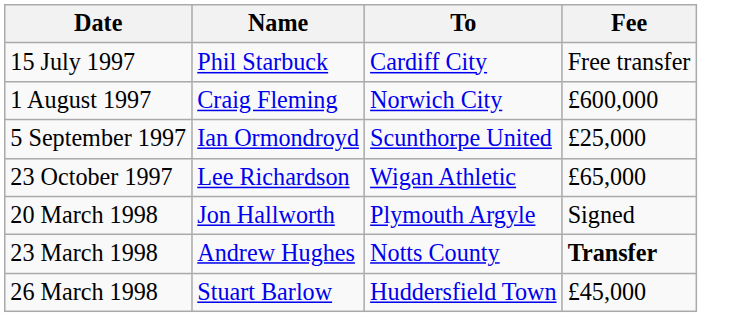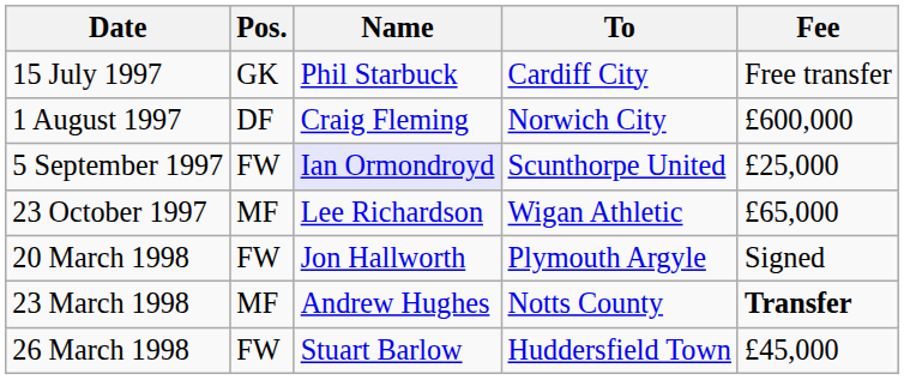+ column: Pos. | GK | DF | FW | MF | FW | MF | FW
5 September 1997 | Name: no background -> lavender background
